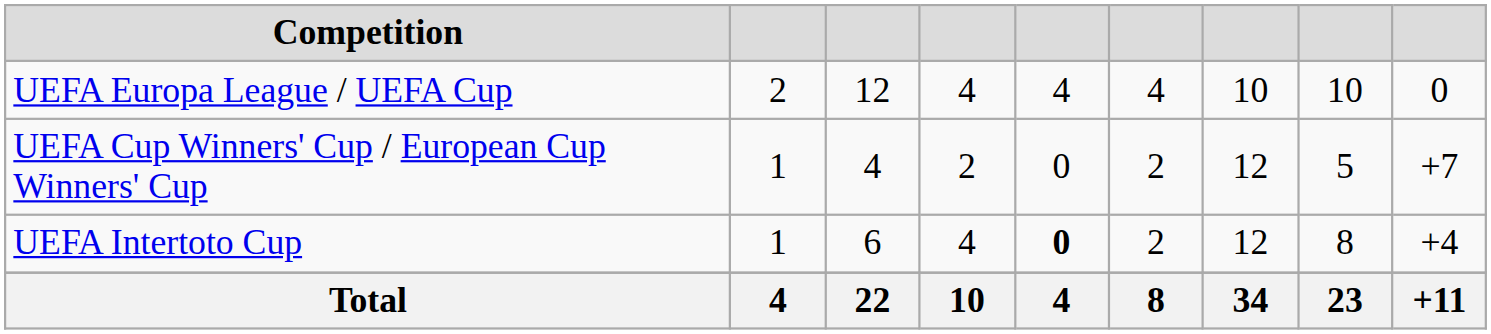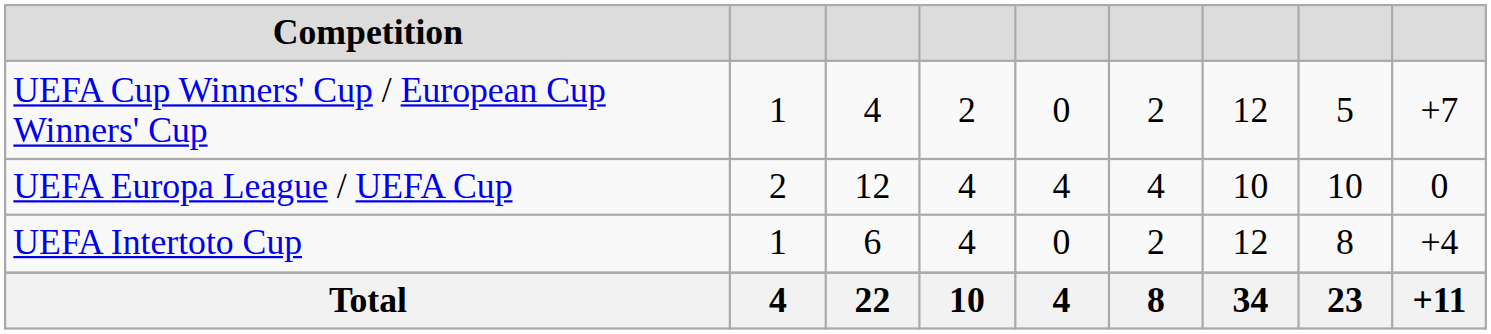rows swapped: UEFA Cup Winners' Cup / European Cup Winners' Cup <-> UEFA Europa League / UEFA Cup
UEFA Intertoto Cup | column 5: bold -> normal
